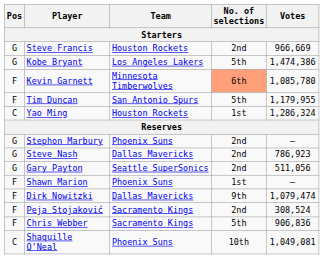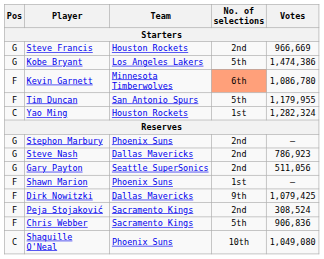Kevin Garnett | Votes: 1,085,780 -> 1,086,780
Yao Ming | Votes: 1,286,324 -> 1,282,324
Dirk Nowitzki | Votes: 1,079,474 -> 1,079,425
Shaquille O'Neal | Votes: 1,049,081 -> 1,049,080
